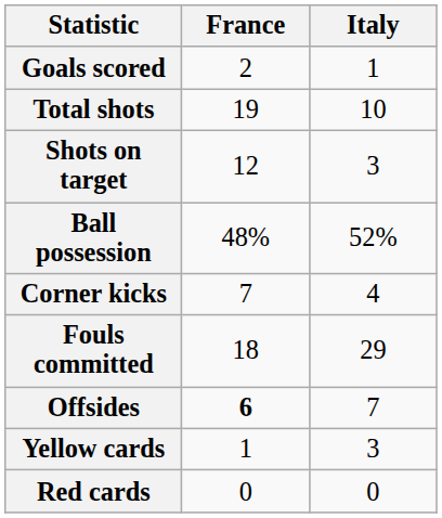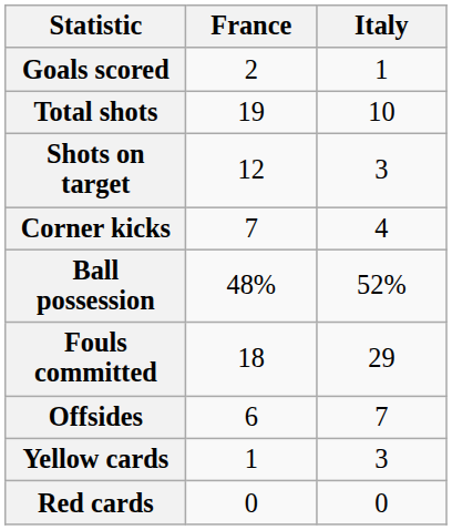rows swapped: Ball possession <-> Corner kicks
Offsides | France: bold -> normal
